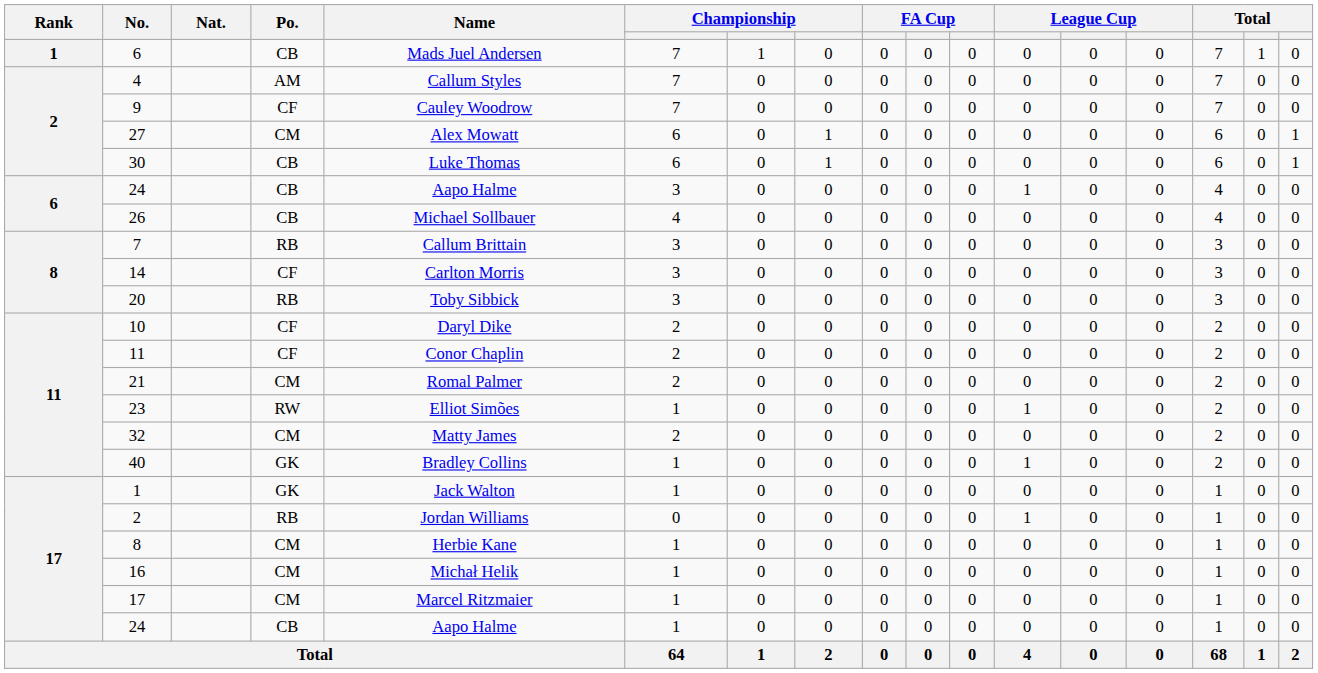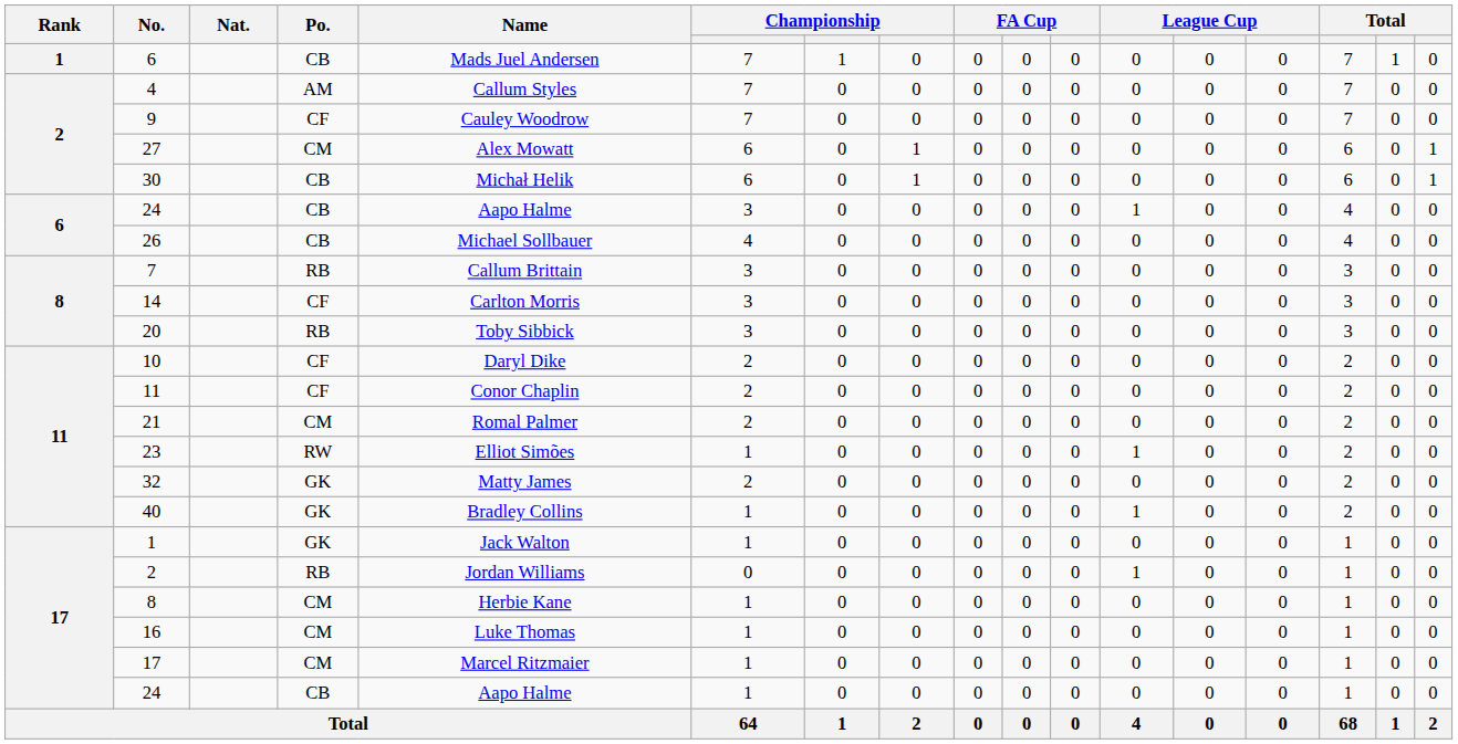30 | Name: Luke Thomas -> Michał Helik
32 | Po.: CM -> GK
16 | Name: Michał Helik -> Luke Thomas
